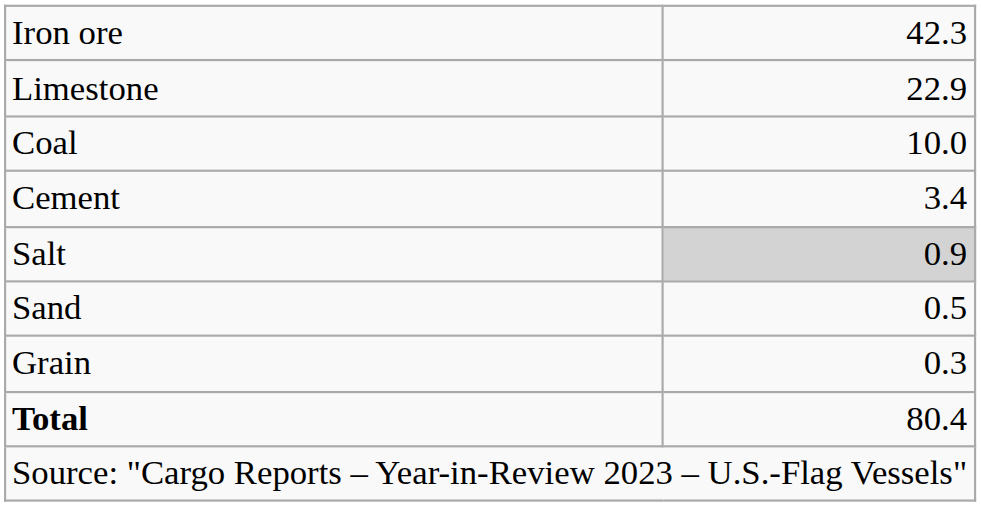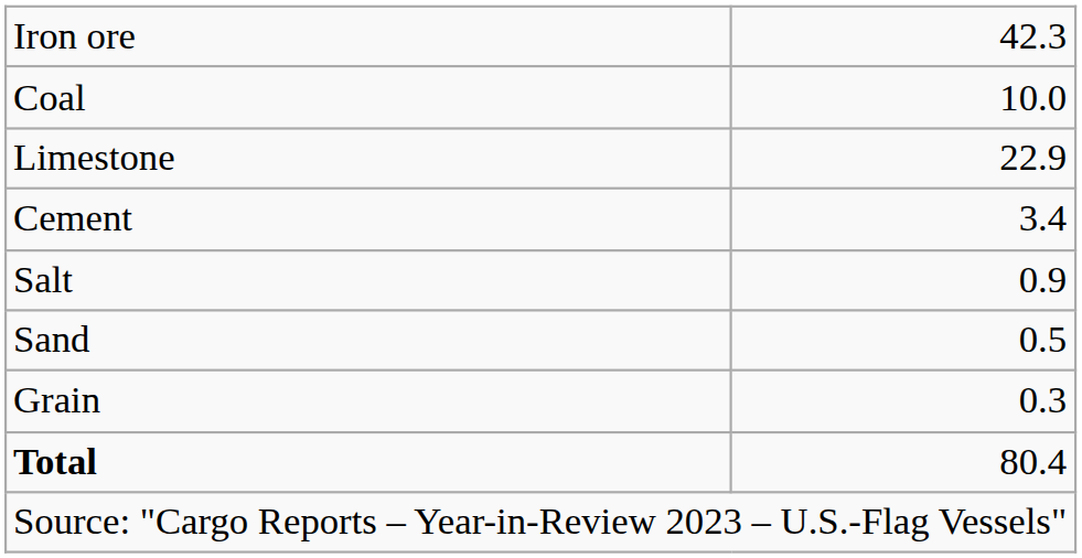rows swapped: Coal <-> Limestone
Salt | column 2: lightgrey background -> no background
